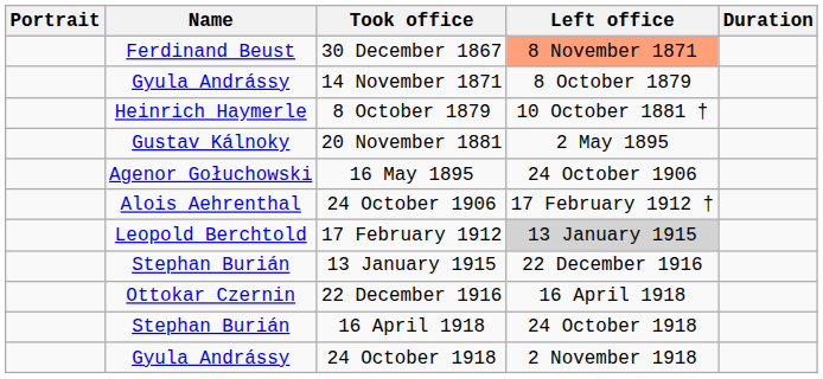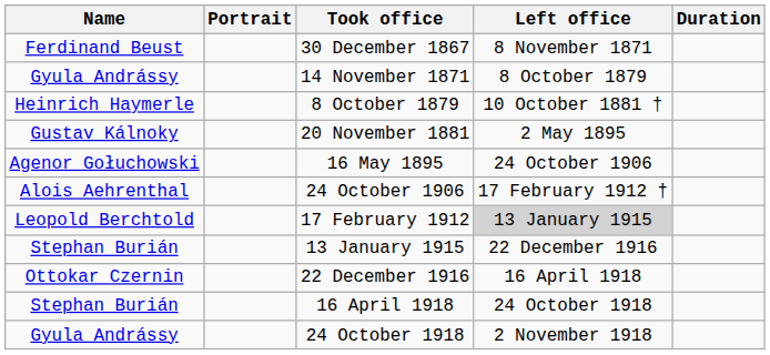columns swapped: Portrait <-> Name
30 December 1867 | Left office: lightsalmon background -> no background
